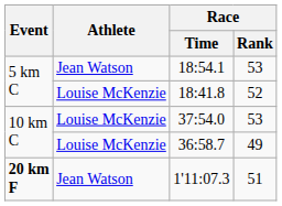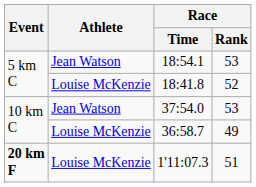37:54.0 | Athlete: Louise McKenzie -> Jean Watson
1'11:07.3 | Athlete: Jean Watson -> Louise McKenzie
